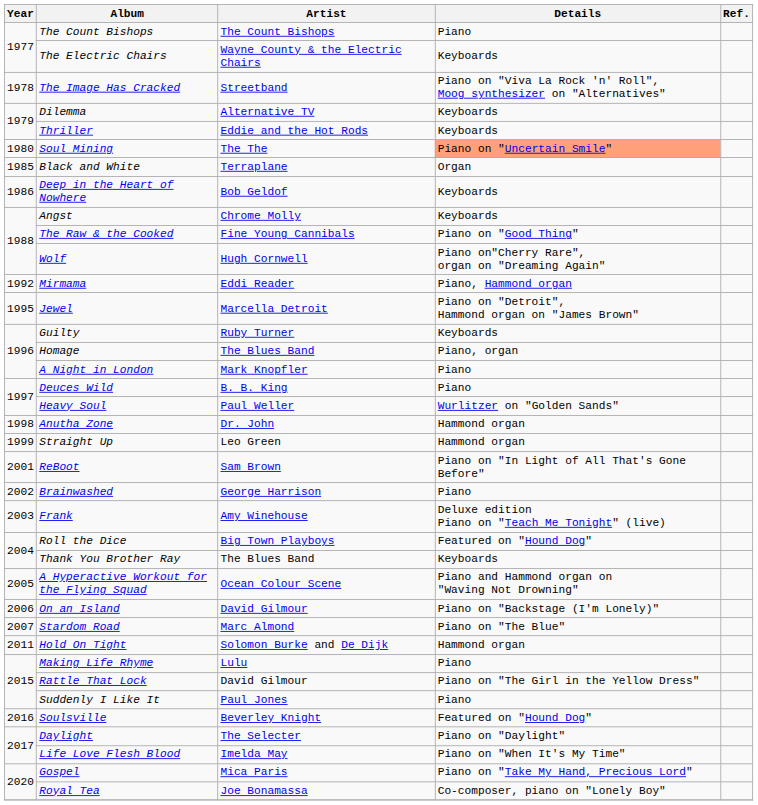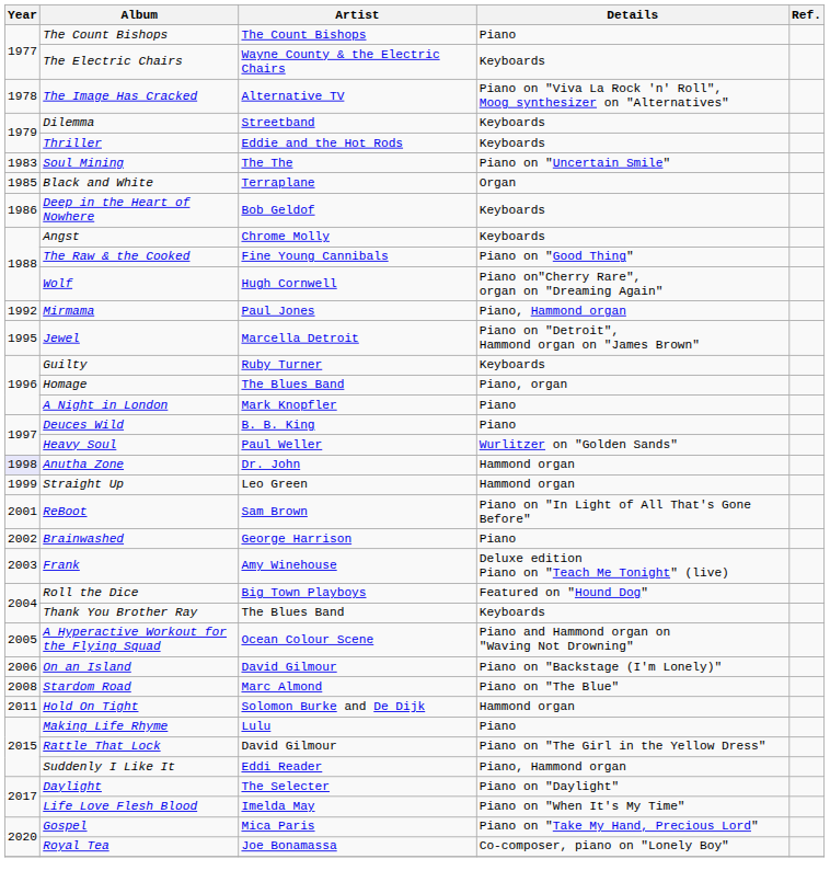The Image Has Cracked | Artist: Streetband -> Alternative TV
Dilemma | Artist: Alternative TV -> Streetband
Soul Mining | Year: 1980 -> 1983
Soul Mining | Details: lightsalmon background -> no background
Mirmama | Artist: Eddi Reader -> Paul Jones
Anutha Zone | Year: no background -> lavender background
Stardom Road | Year: 2007 -> 2008
Suddenly I Like It | Artist: Paul Jones -> Eddi Reader
Suddenly I Like It | Details: Piano -> Piano, Hammond organ
- row: 2016 | Soulsville | Beverley Knight | Featured on "Hound Dog"
